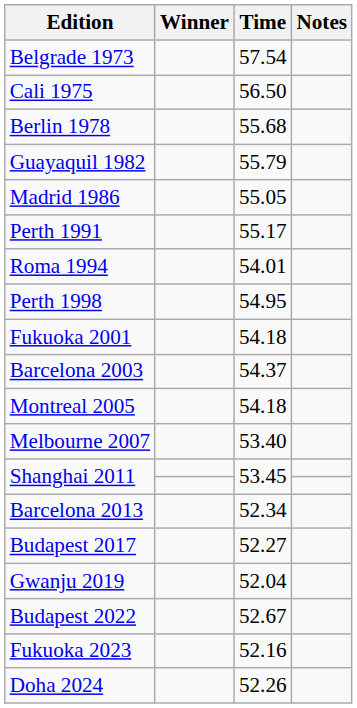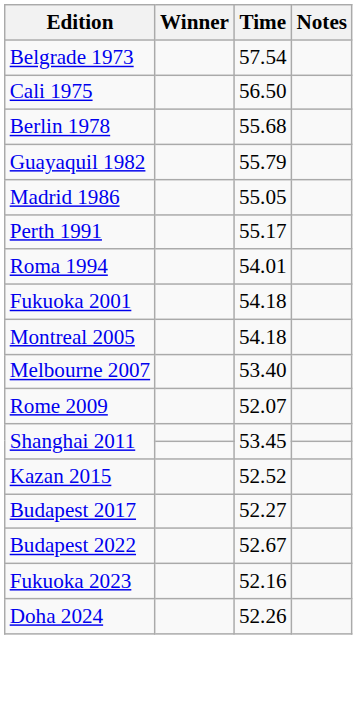- row: Perth 1998 | 54.95
- row: Barcelona 2003 | 54.37
+ row: Rome 2009 | 52.07
- row: Barcelona 2013 | 52.34
+ row: Kazan 2015 | 52.52
- row: Gwanju 2019 | 52.04
